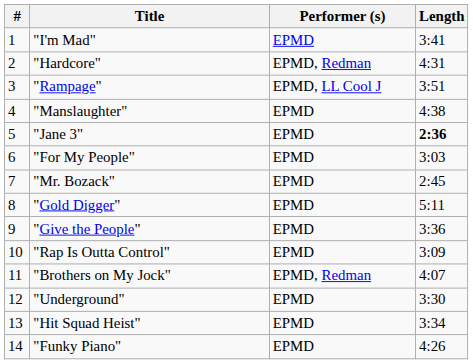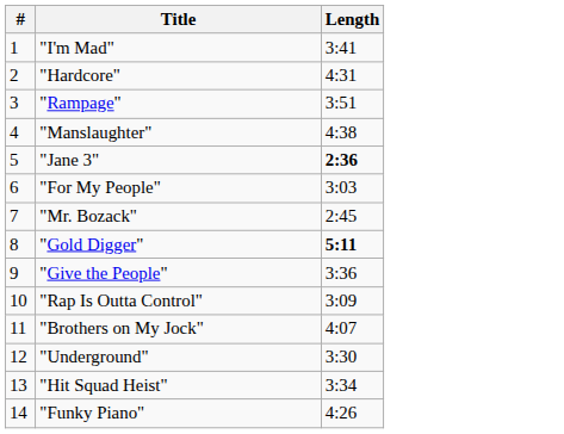- column: Performer (s) | EPMD | EPMD, Redman | EPMD, LL Cool J | EPMD | EPMD | EPMD | EPMD | EPMD | EPMD | EPMD | EPMD, Redman | EPMD | EPMD | EPMD
"Gold Digger" | Length: normal -> bold
